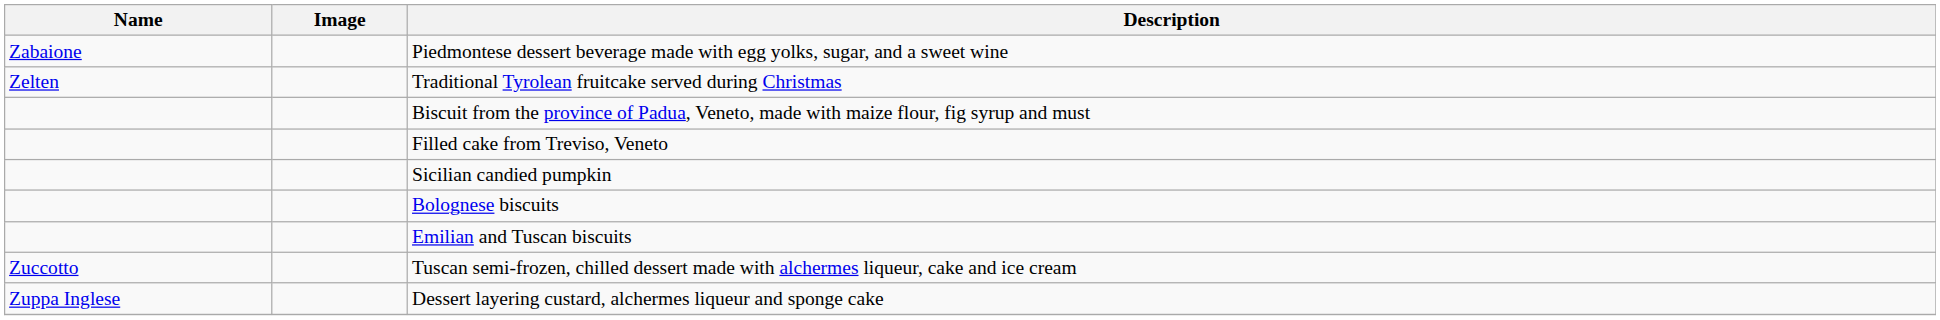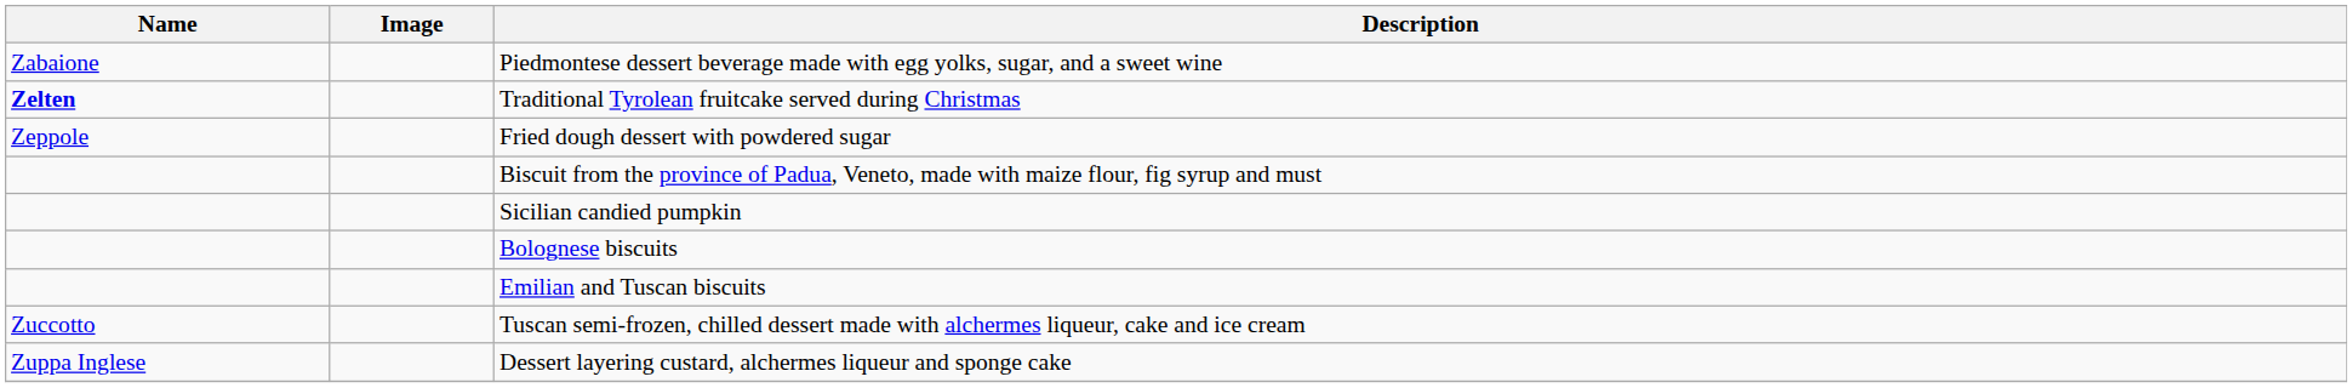Traditional Tyrolean fruitcake served during Christmas | Name: normal -> bold
+ row: Zeppole | Fried dough dessert with powdered sugar
- row: Filled cake from Treviso, Veneto
